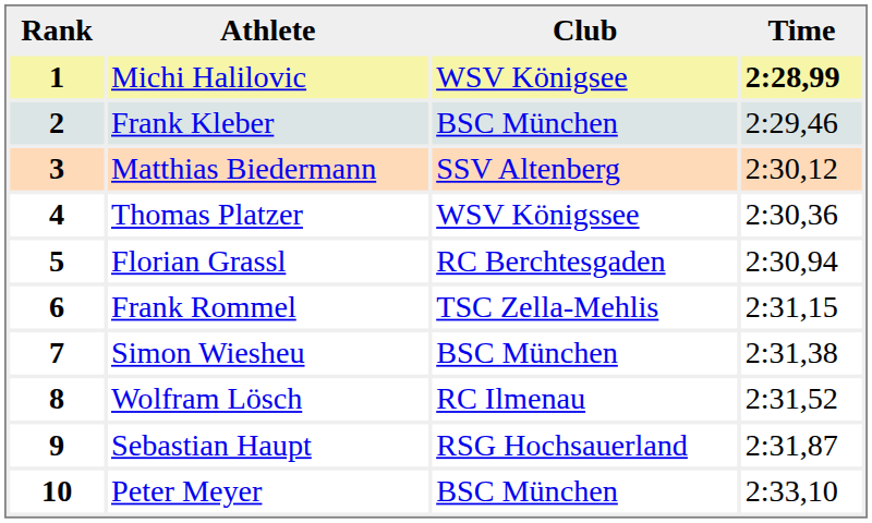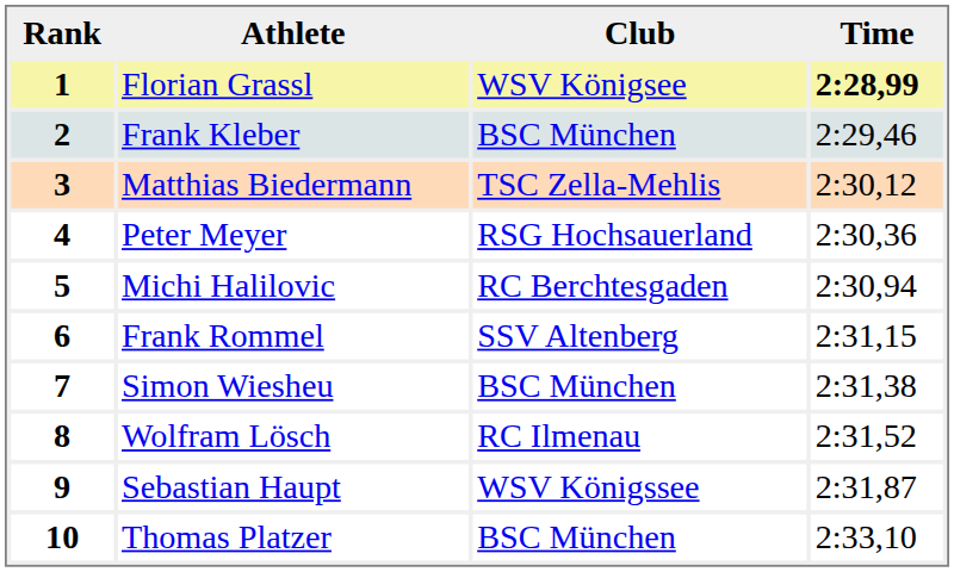1 | Athlete: Michi Halilovic -> Florian Grassl
3 | Club: SSV Altenberg -> TSC Zella-Mehlis
4 | Athlete: Thomas Platzer -> Peter Meyer
4 | Club: WSV Königssee -> RSG Hochsauerland
5 | Athlete: Florian Grassl -> Michi Halilovic
6 | Club: TSC Zella-Mehlis -> SSV Altenberg
9 | Club: RSG Hochsauerland -> WSV Königssee
10 | Athlete: Peter Meyer -> Thomas Platzer
